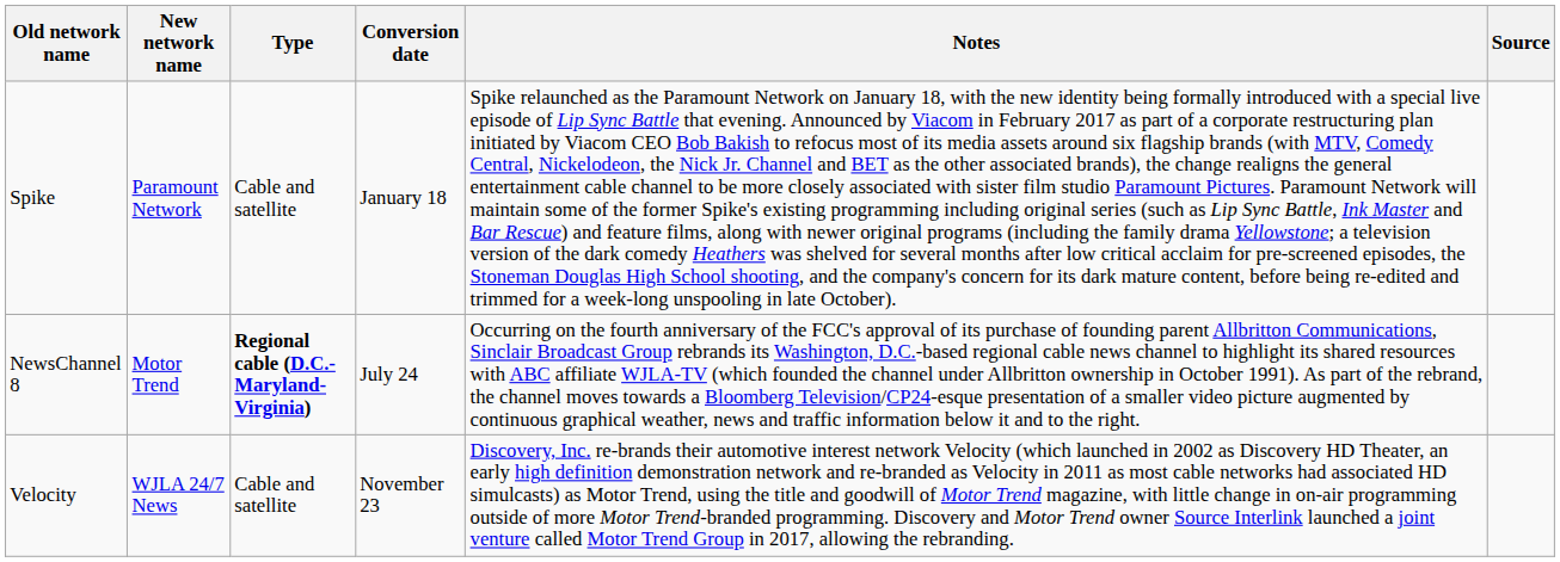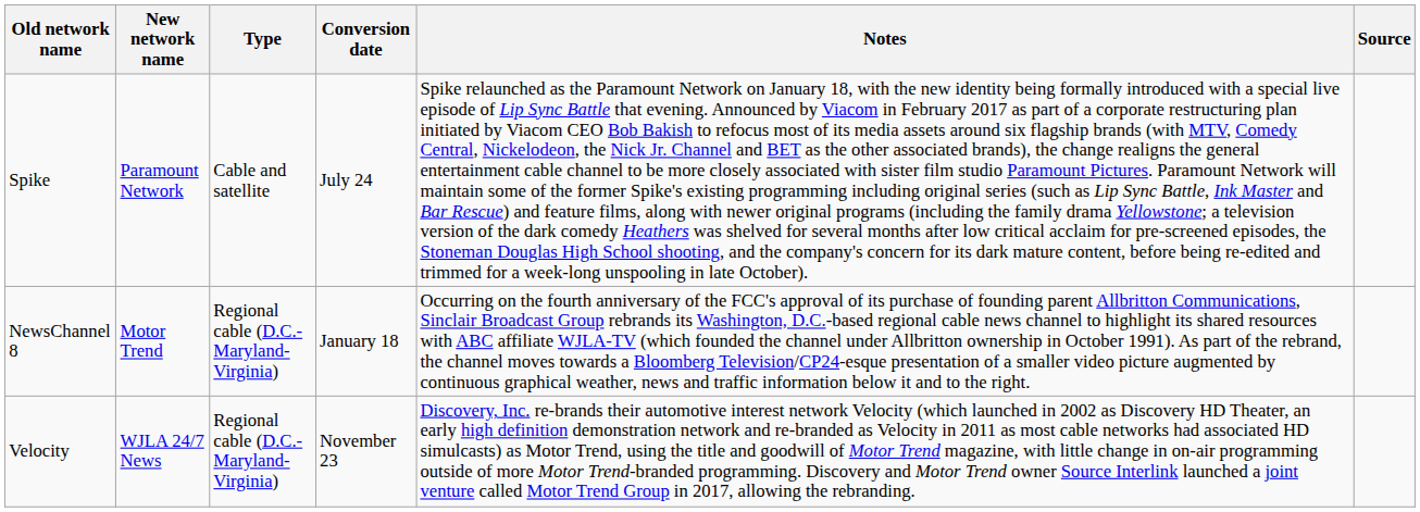Spike | Conversion date: January 18 -> July 24
NewsChannel 8 | Type: bold -> normal
NewsChannel 8 | Conversion date: July 24 -> January 18
Velocity | Type: Cable and satellite -> Regional cable (D.C.-Maryland-Virginia)
